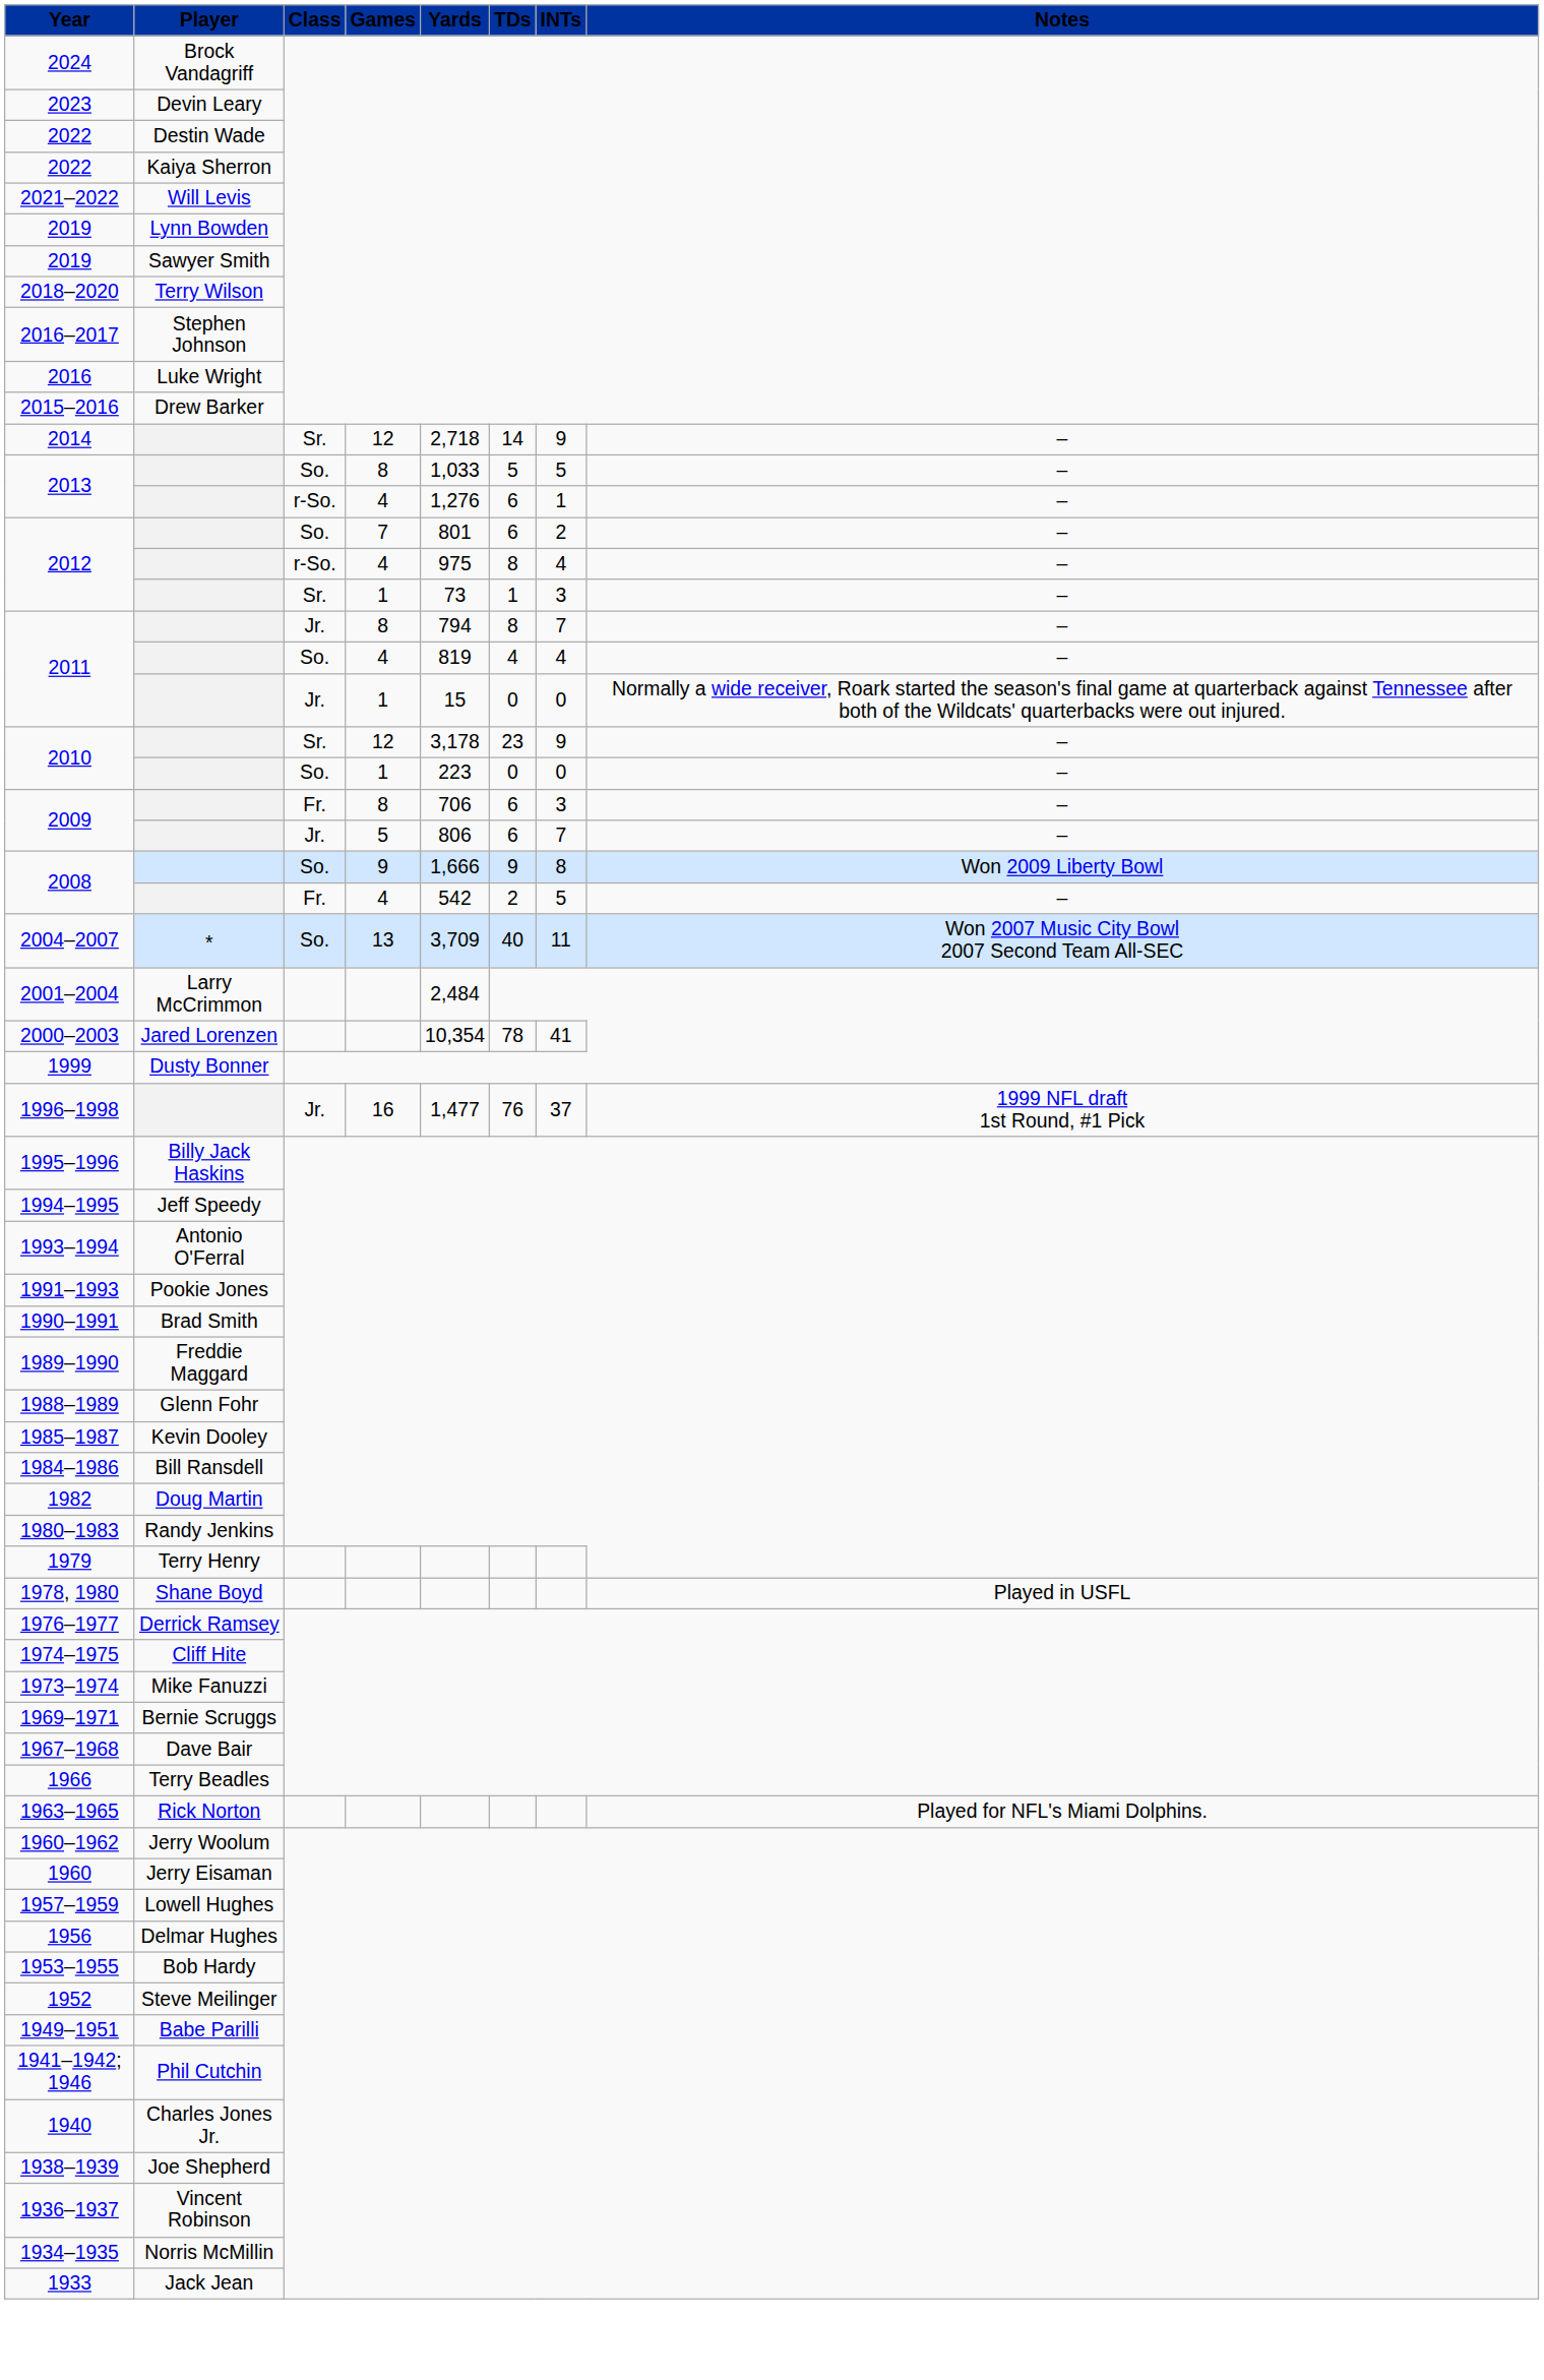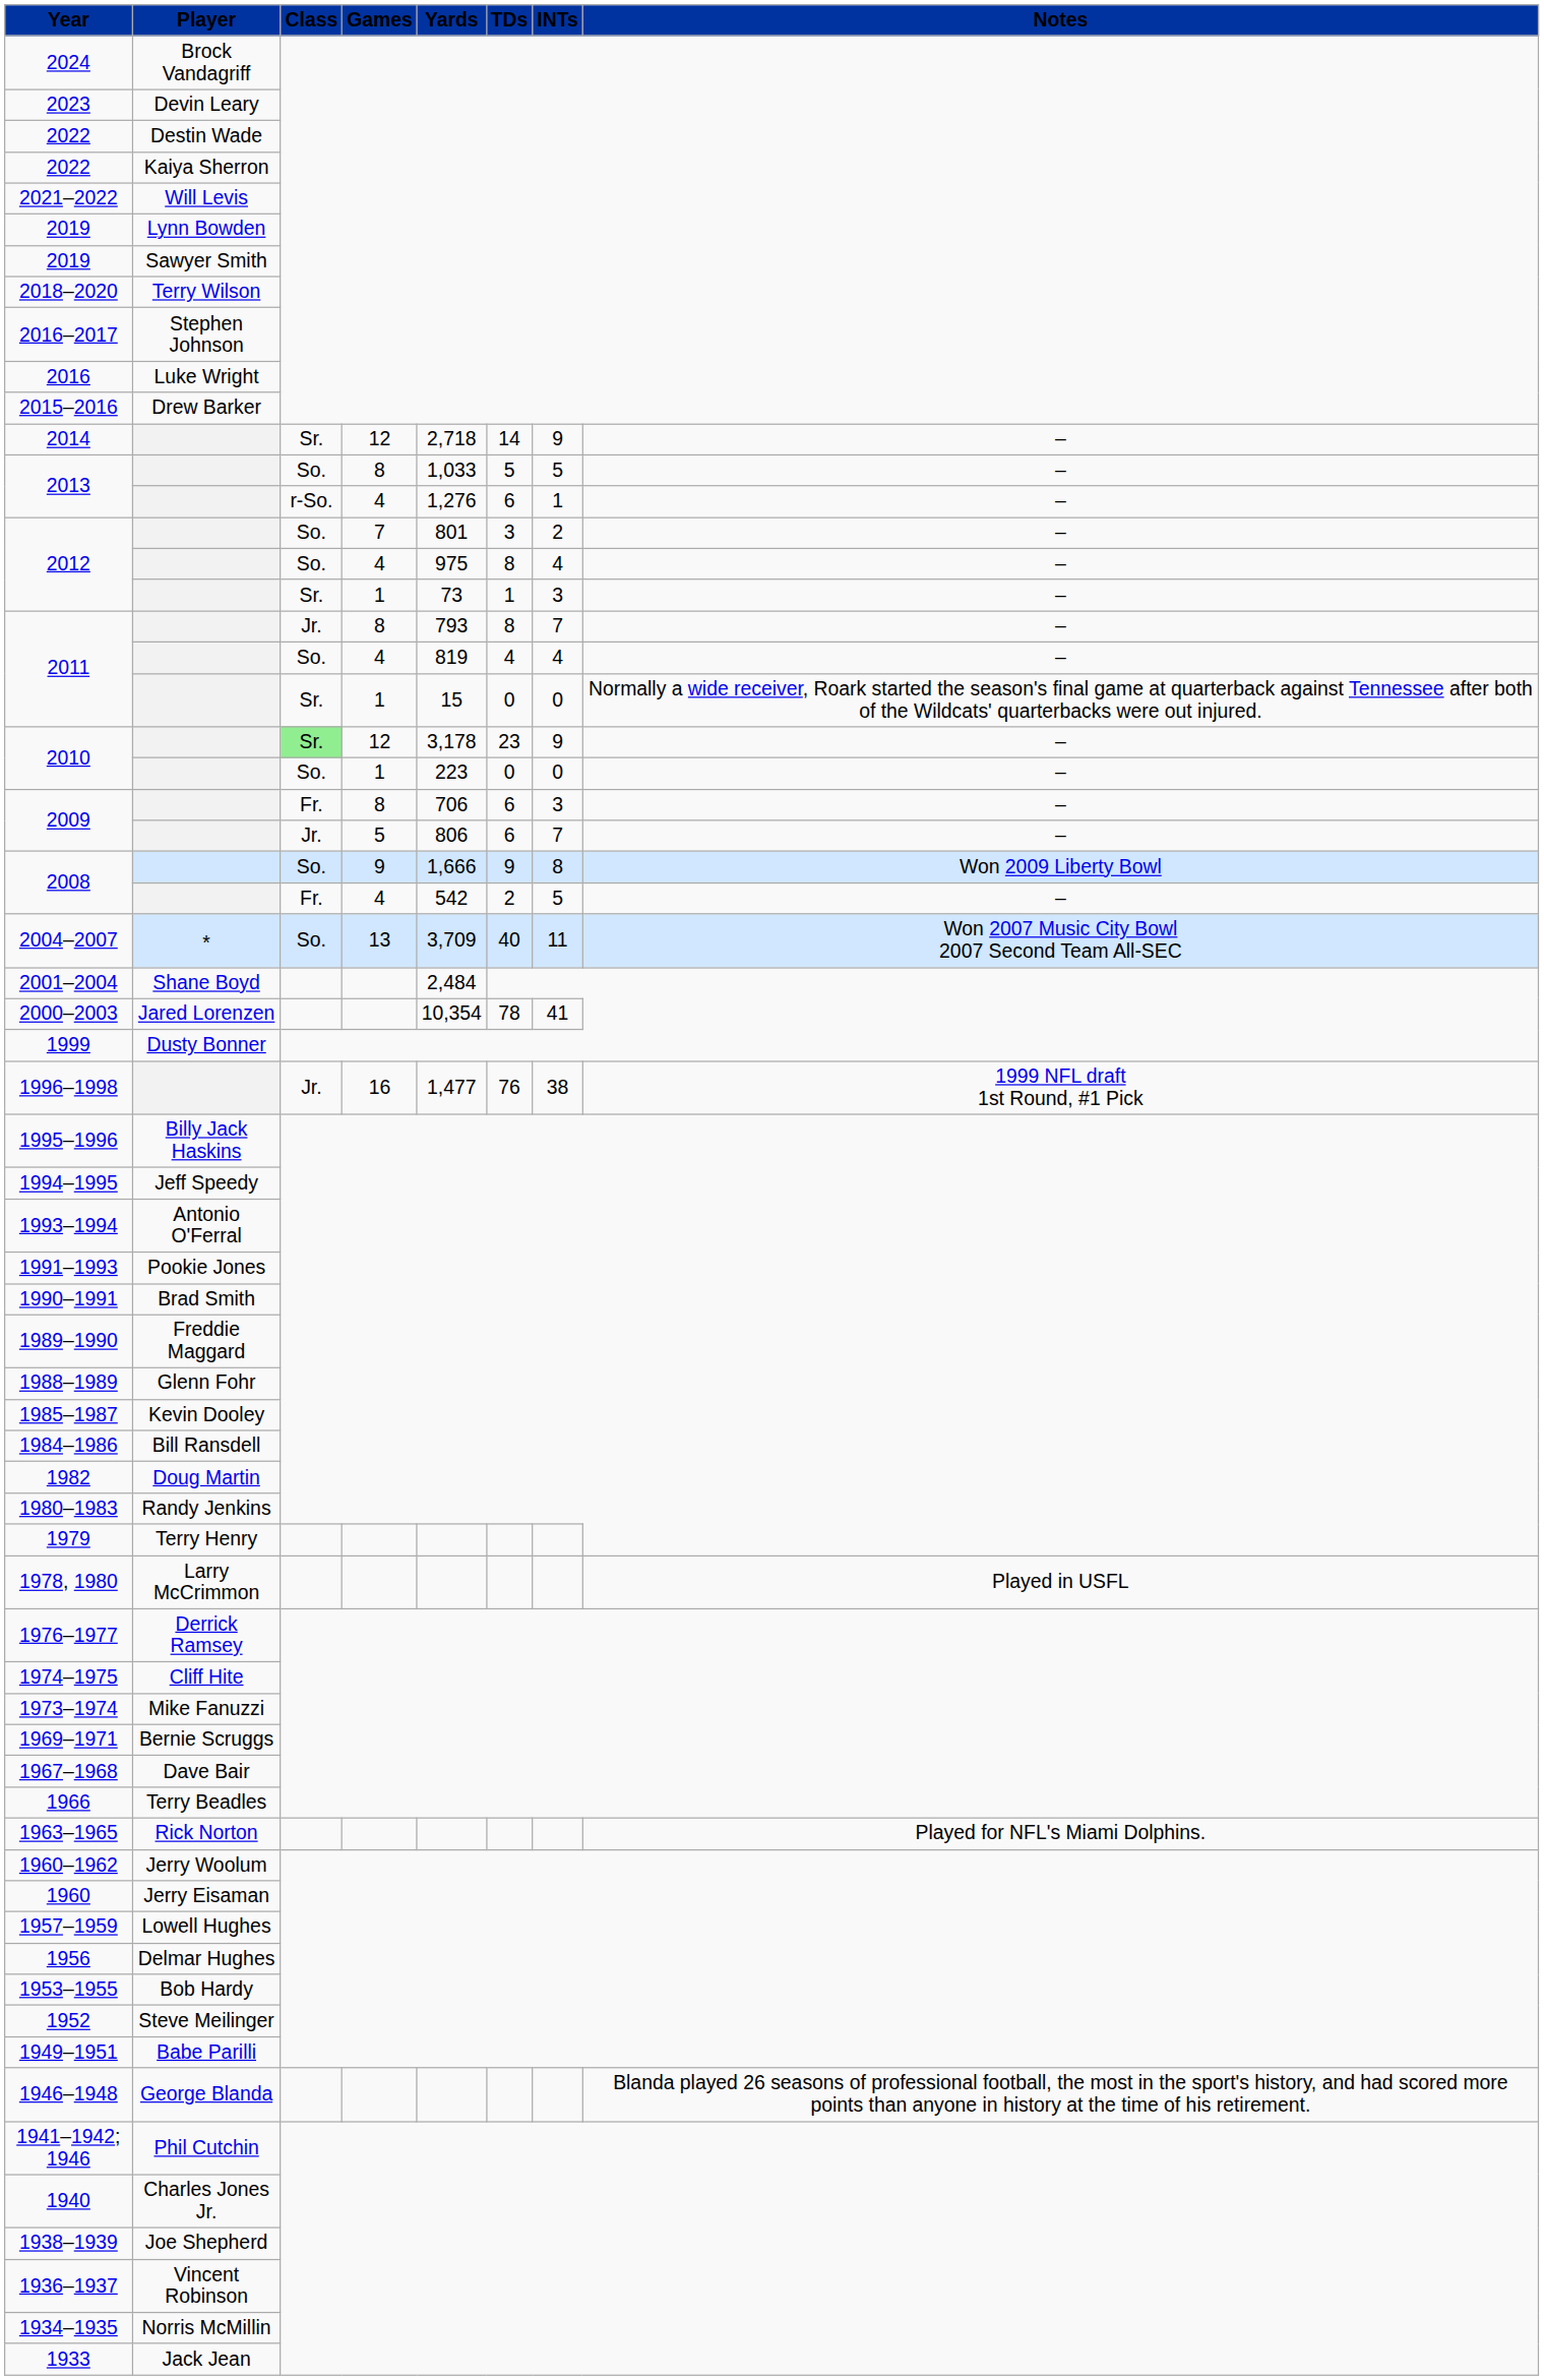2012 / 7 | TDs: 6 -> 3
2012 / 4 | Class: r-So. -> So.
2011 / 8 | Yards: 794 -> 793
2011 / 1 | Class: Jr. -> Sr.
2010 / 12 | Class: no background -> lightgreen background
2001–2004 | Player: Larry McCrimmon -> Shane Boyd
1996–1998 | INTs: 37 -> 38
1978, 1980 | Player: Shane Boyd -> Larry McCrimmon
+ row: 1946–1948 | George Blanda | Blanda played 26 seasons of professional football, the most in the sport's history, and had scored more points than anyone in history at the time of his retirement.
